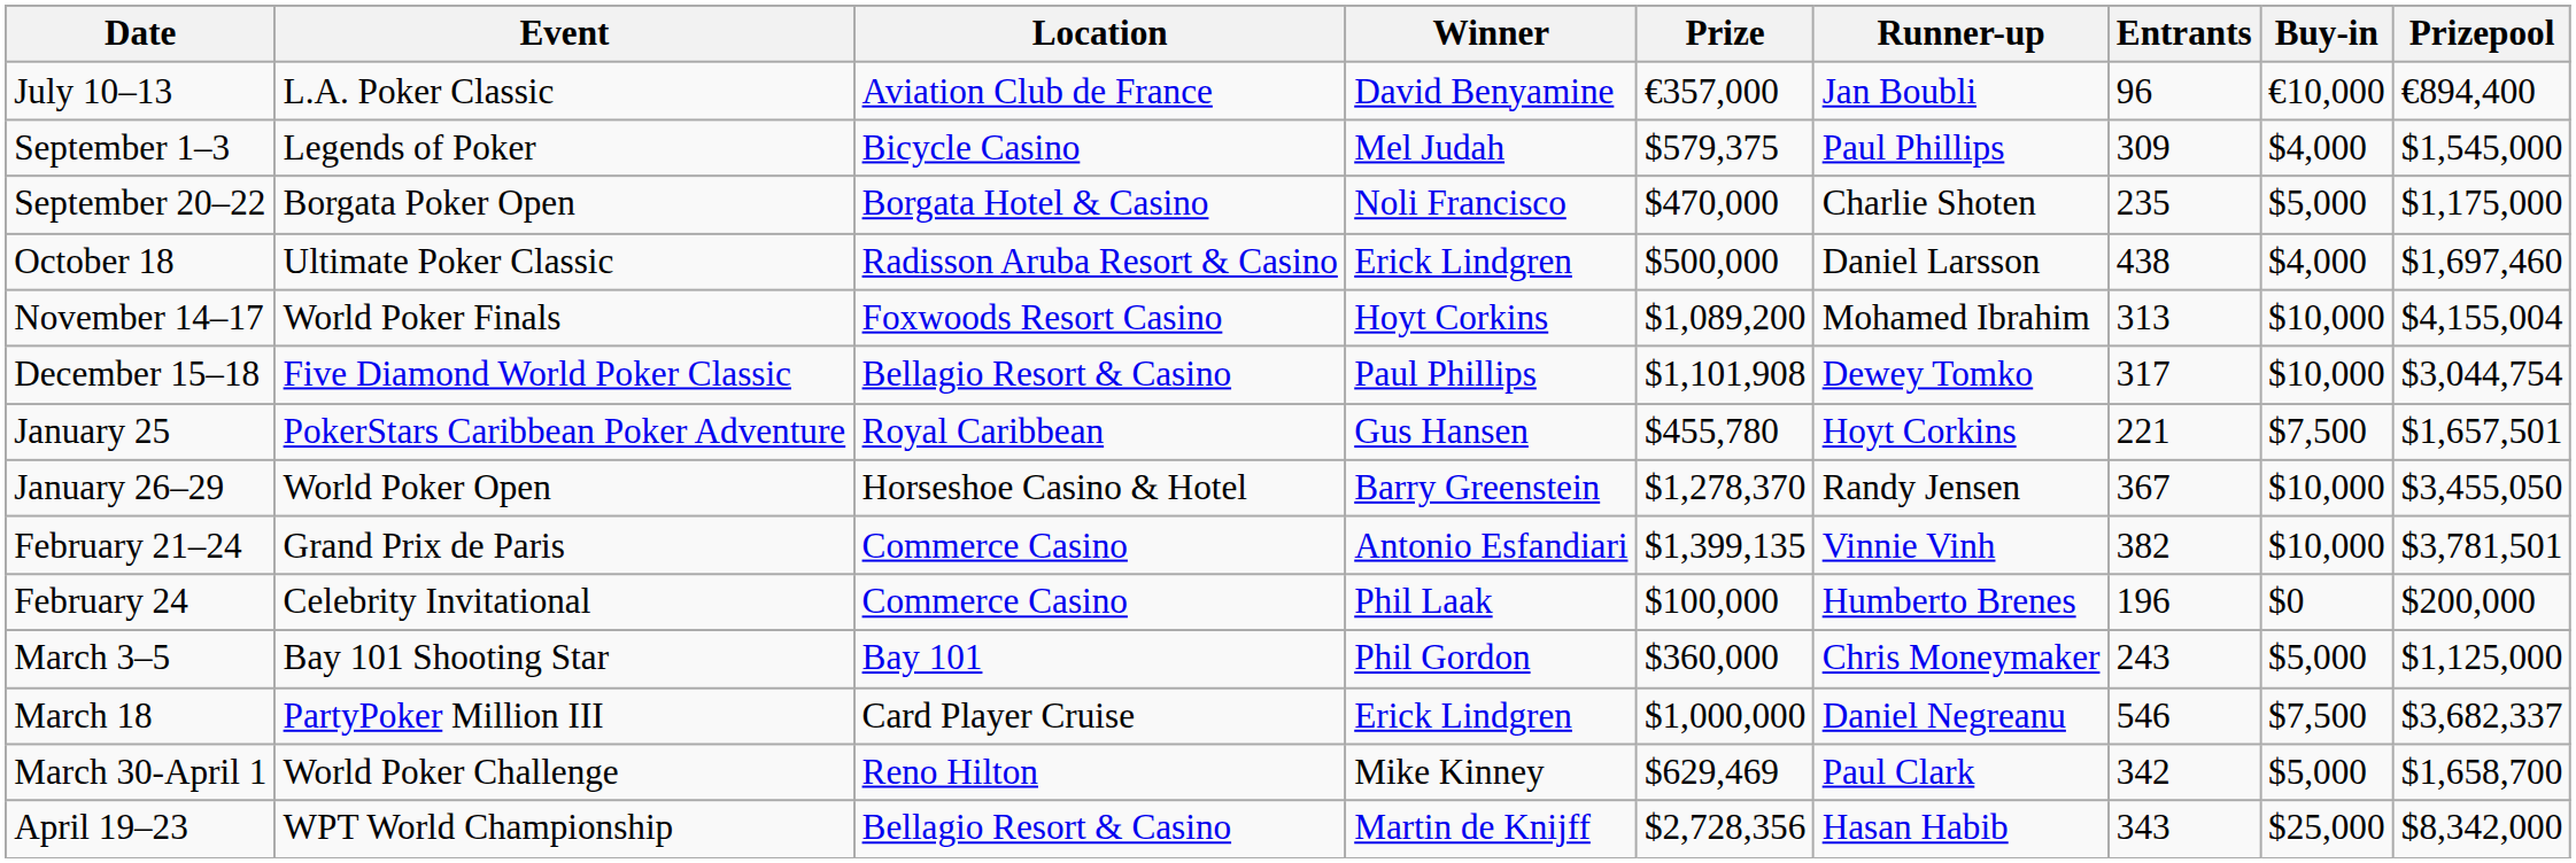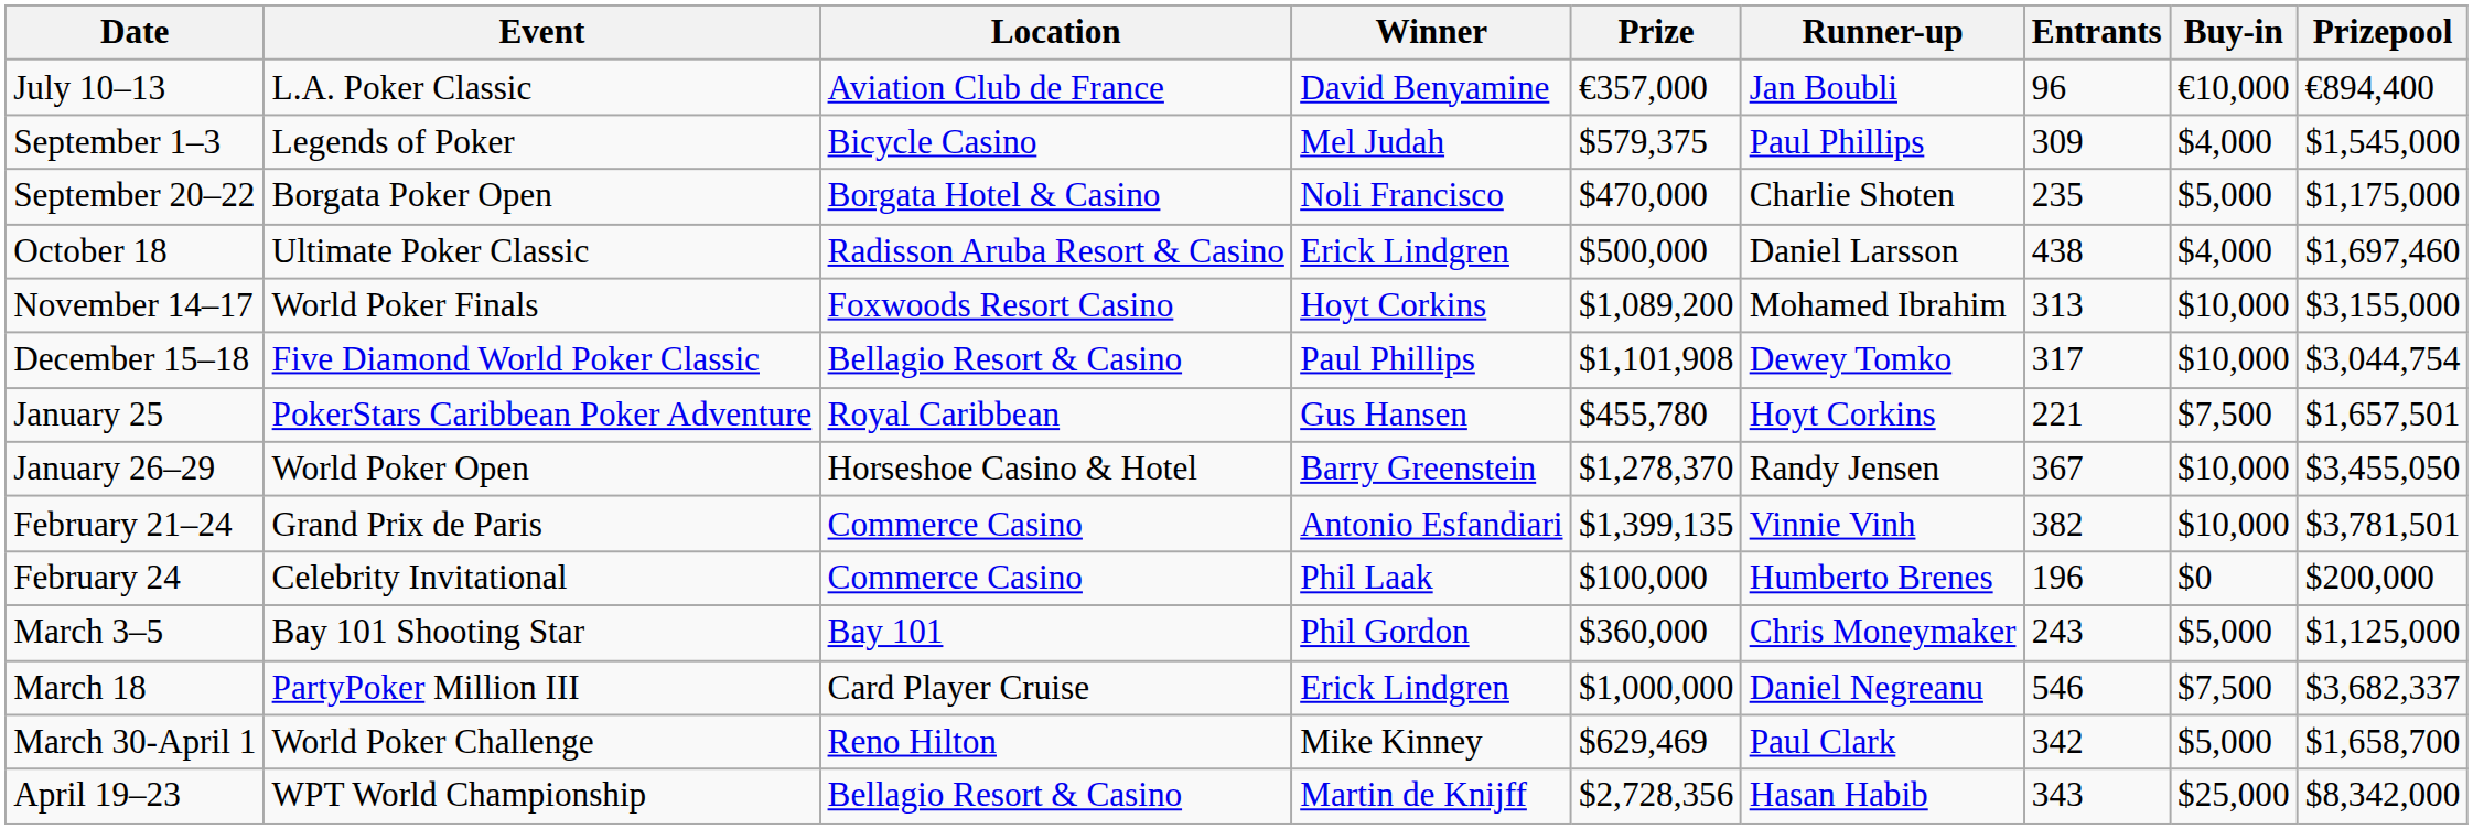November 14–17 | Prizepool: $4,155,004 -> $3,155,000
